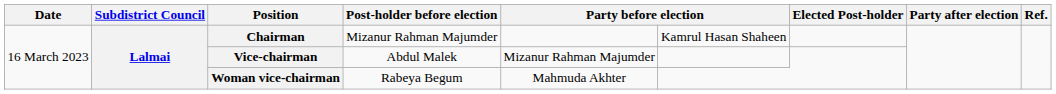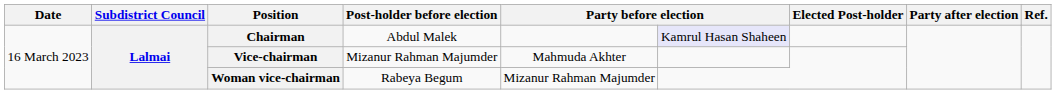Chairman | Post-holder before election: Mizanur Rahman Majumder -> Abdul Malek
Chairman | column 6: no background -> lavender background
Vice-chairman | Post-holder before election: Abdul Malek -> Mizanur Rahman Majumder
Vice-chairman | column 5: Mizanur Rahman Majumder -> Mahmuda Akhter
Woman vice-chairman | column 5: Mahmuda Akhter -> Mizanur Rahman Majumder
